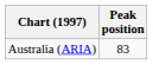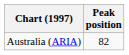Australia (ARIA) | Peak position: 83 -> 82
